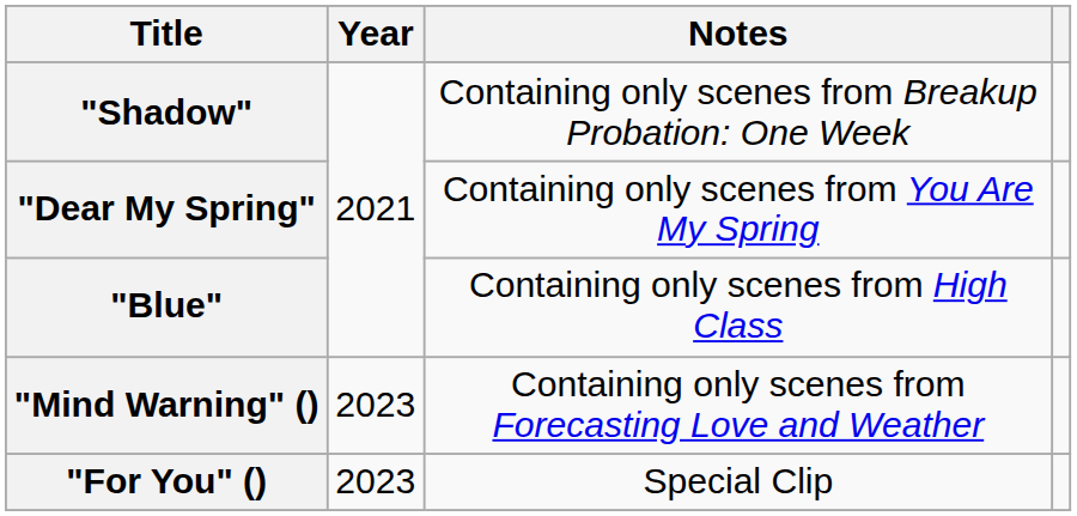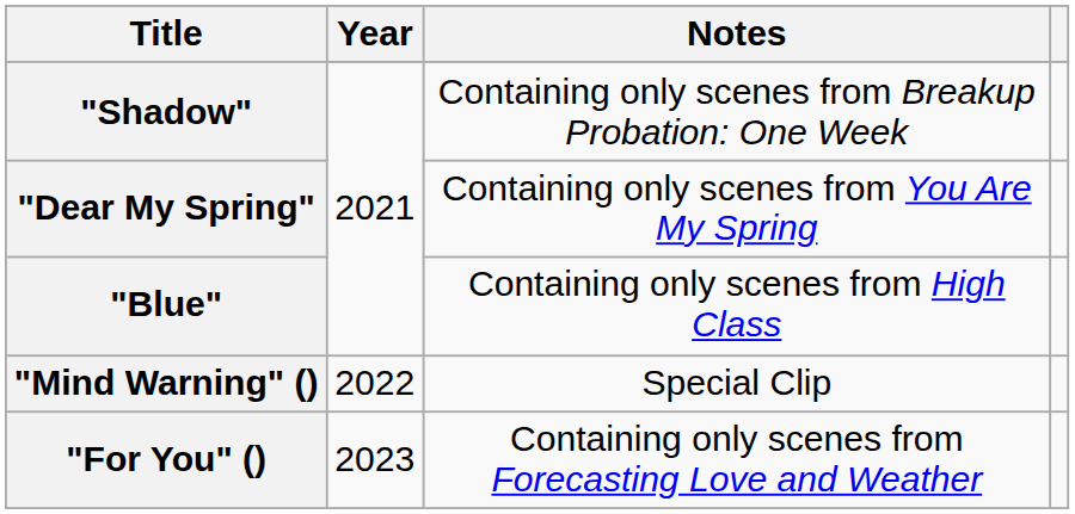"Mind Warning" () | Year: 2023 -> 2022
"Mind Warning" () | Notes: Containing only scenes from Forecasting Love and Weather -> Special Clip
"For You" () | Notes: Special Clip -> Containing only scenes from Forecasting Love and Weather
